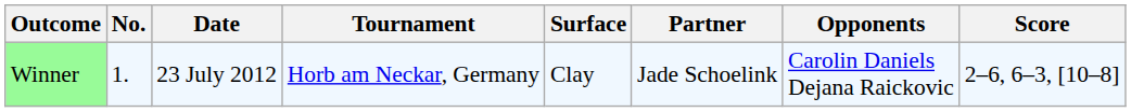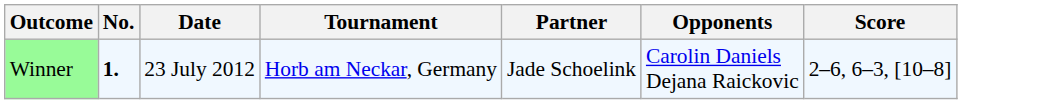- column: Surface | Clay
Winner | No.: normal -> bold
